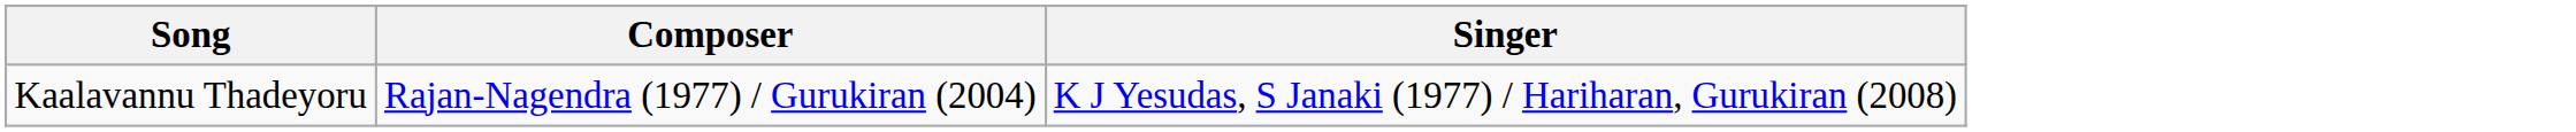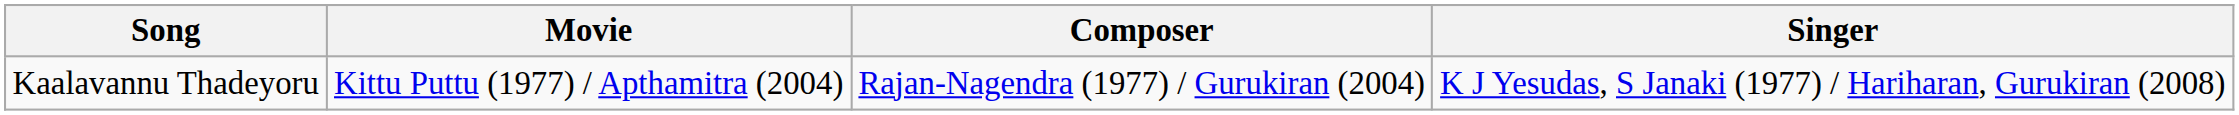+ column: Movie | Kittu Puttu (1977) / Apthamitra (2004)
